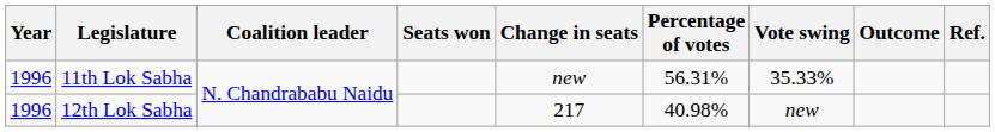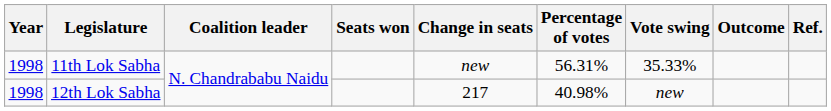11th Lok Sabha | Year: 1996 -> 1998
12th Lok Sabha | Year: 1996 -> 1998
